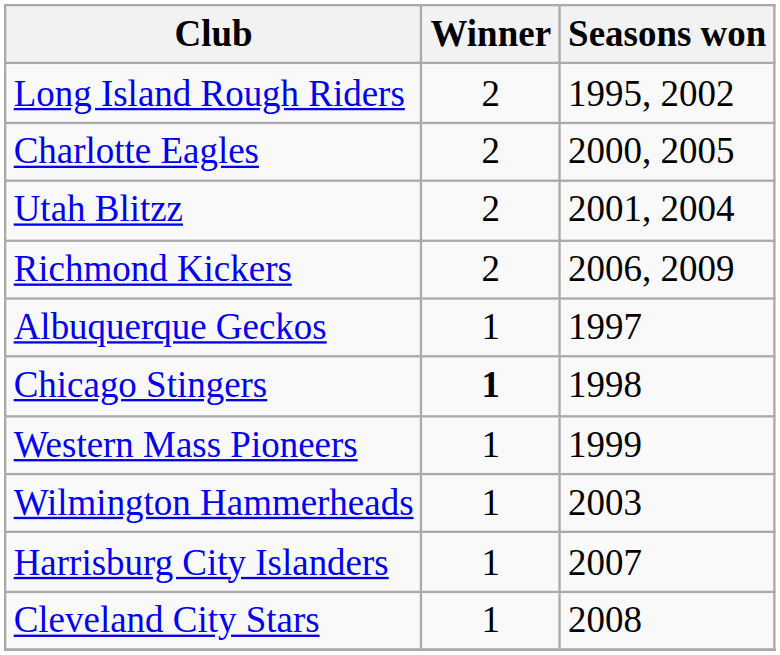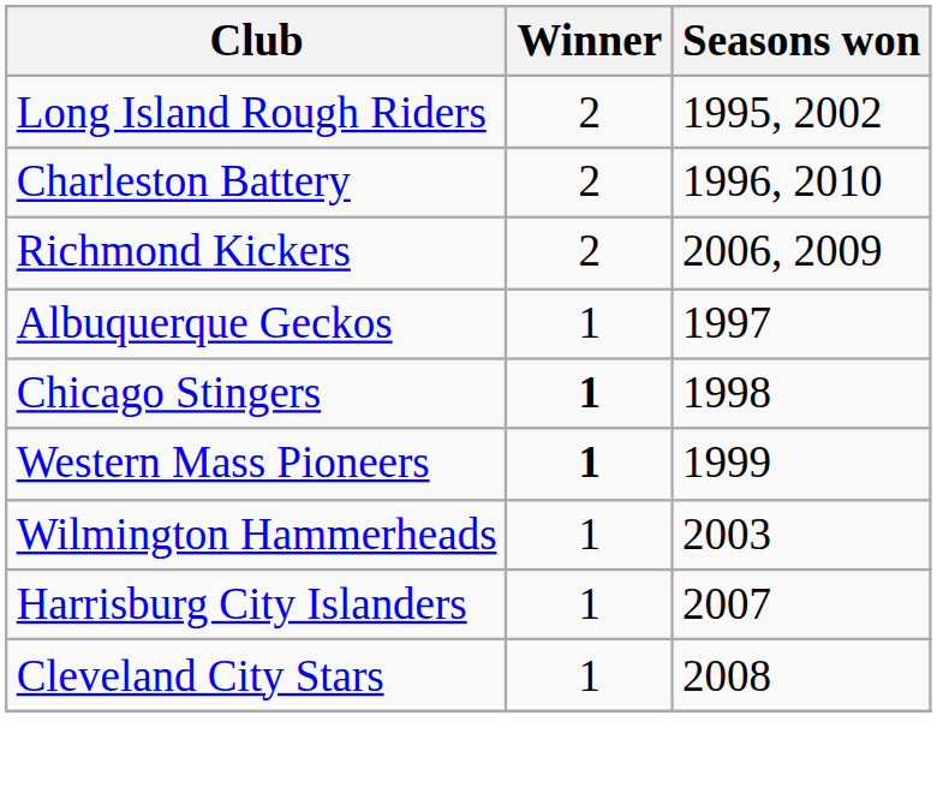+ row: Charleston Battery | 2 | 1996, 2010
- row: Charlotte Eagles | 2 | 2000, 2005
- row: Utah Blitzz | 2 | 2001, 2004
Western Mass Pioneers | Winner: normal -> bold
